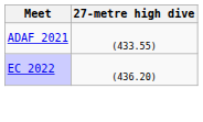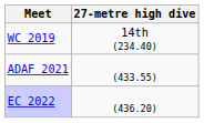+ row: WC 2019 | 14th (234.40)
